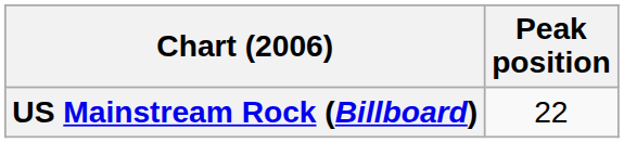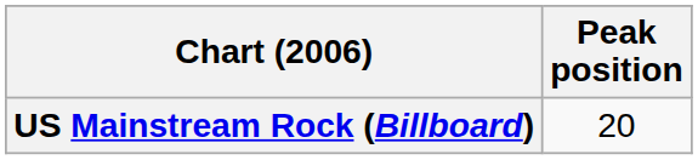US Mainstream Rock (Billboard) | Peak position: 22 -> 20
